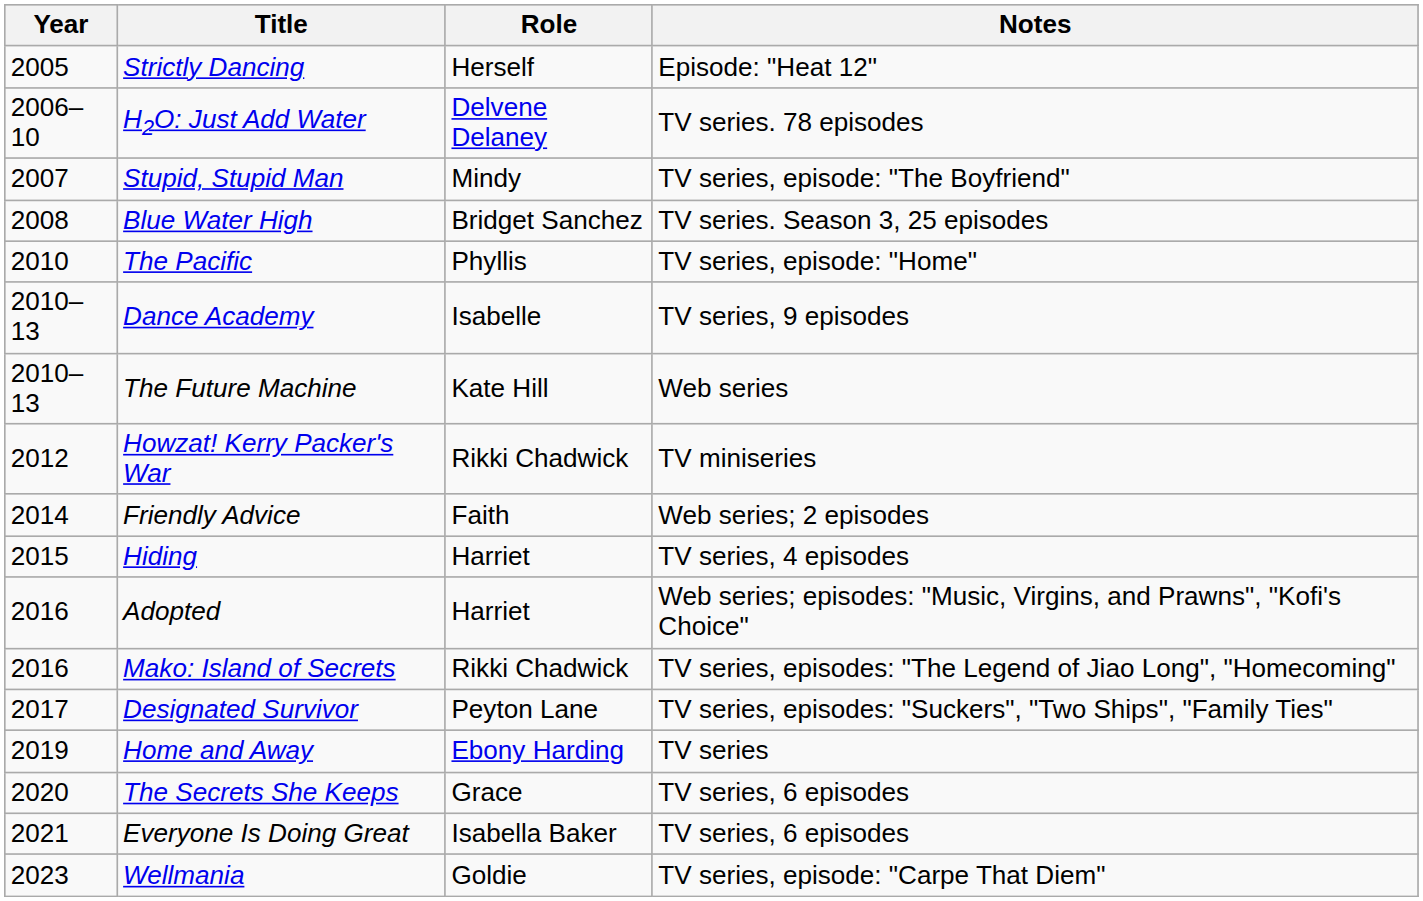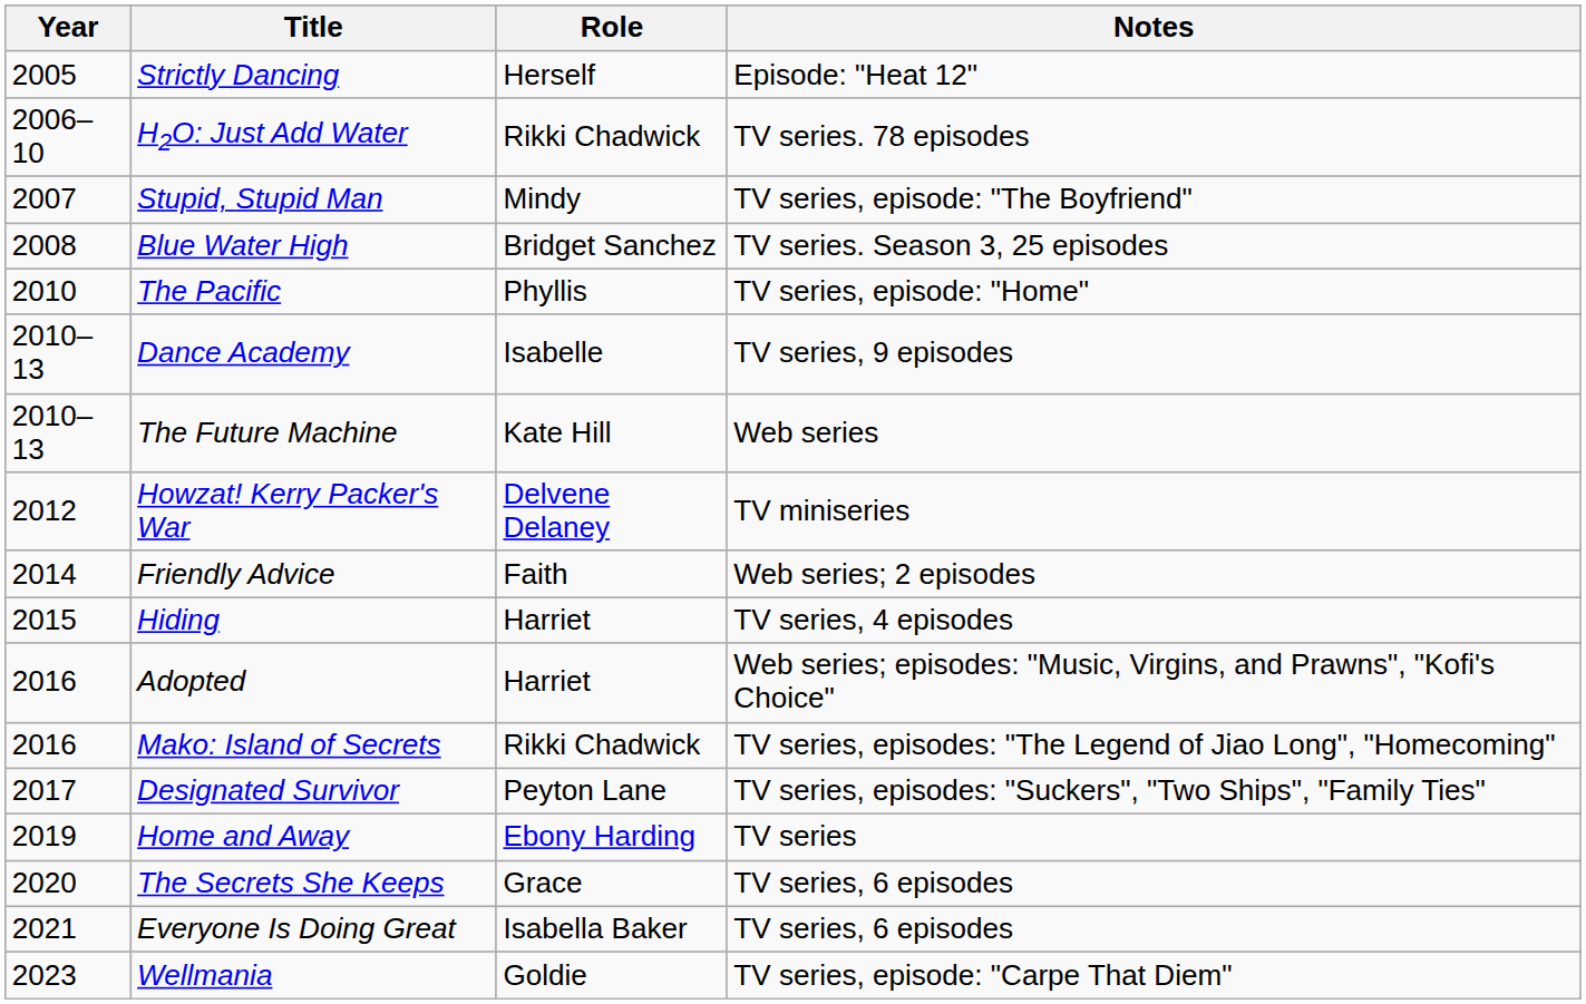H2O: Just Add Water | Role: Delvene Delaney -> Rikki Chadwick
Howzat! Kerry Packer's War | Role: Rikki Chadwick -> Delvene Delaney
